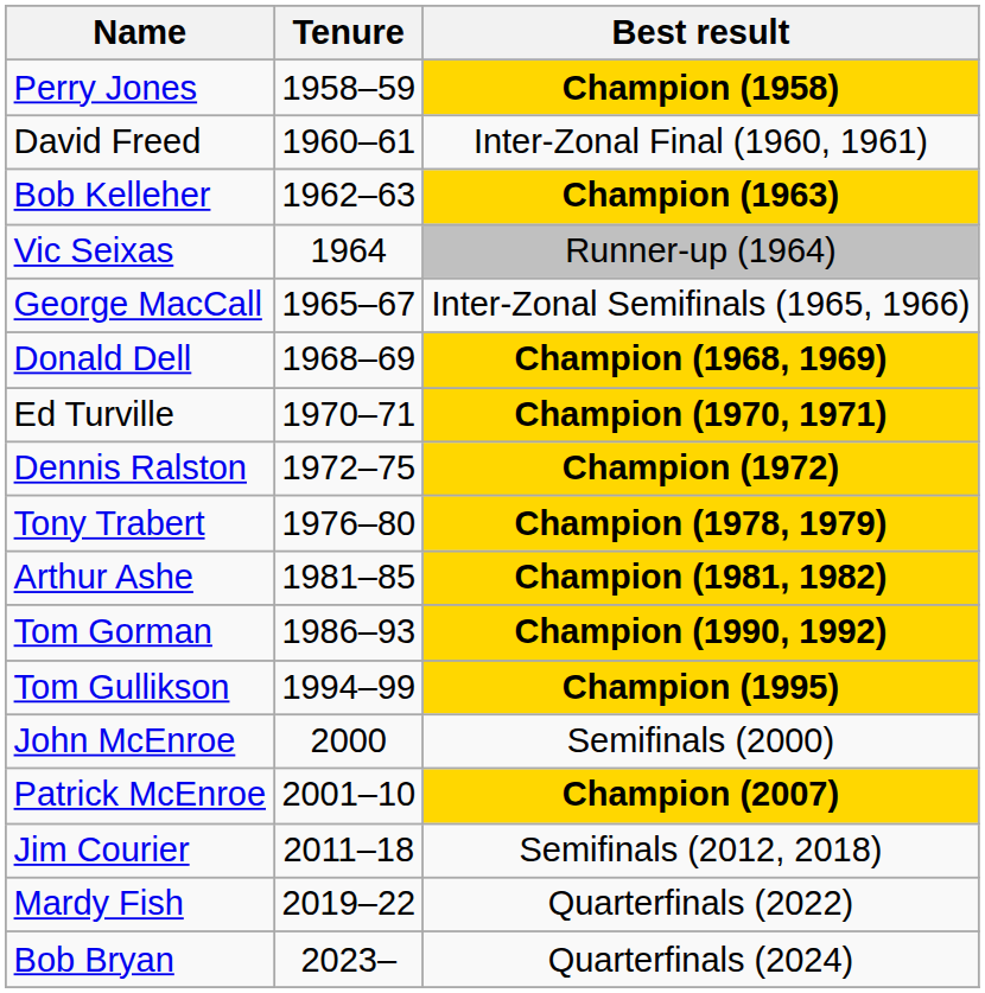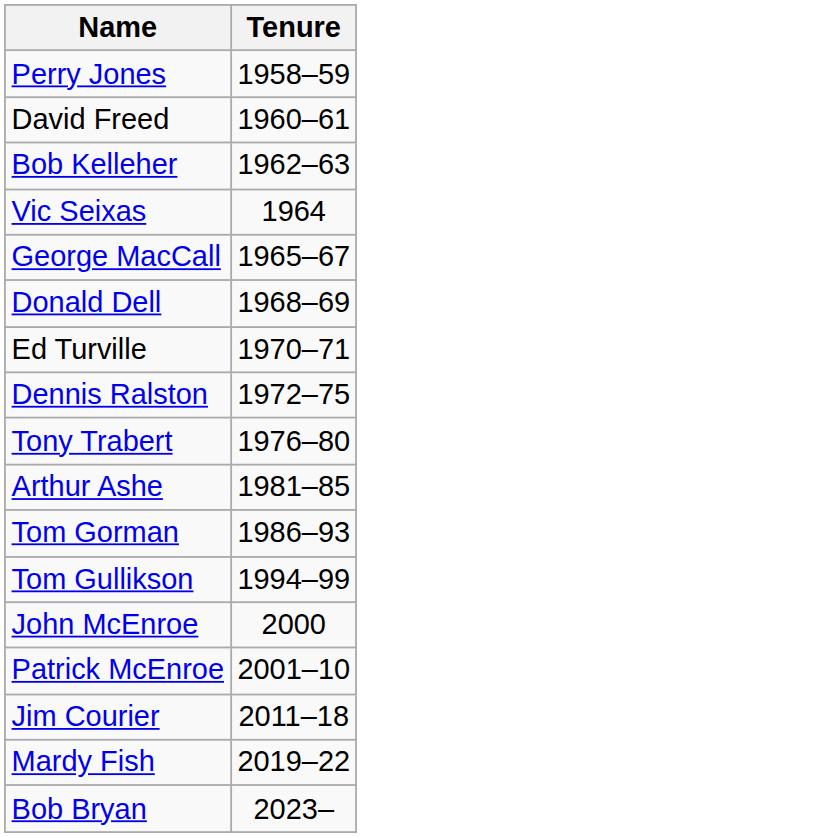- column: Best result | Champion (1958) | Inter-Zonal Final (1960, 1961) | Champion (1963) | Runner-up (1964) | Inter-Zonal Semifinals (1965, 1966) | Champion (1968, 1969) | Champion (1970, 1971) | Champion (1972) | Champion (1978, 1979) | Champion (1981, 1982) | Champion (1990, 1992) | Champion (1995) | Semifinals (2000) | Champion (2007) | Semifinals (2012, 2018) | Quarterfinals (2022) | Quarterfinals (2024)
